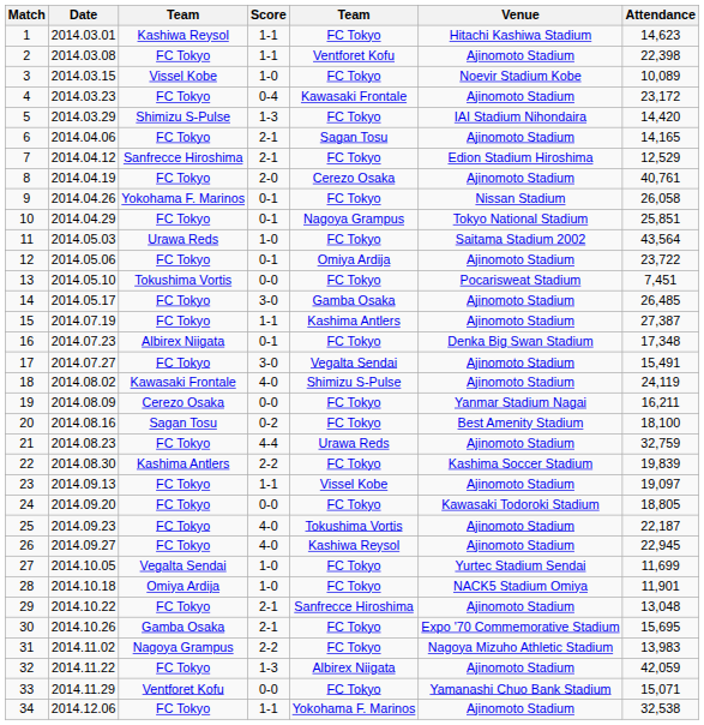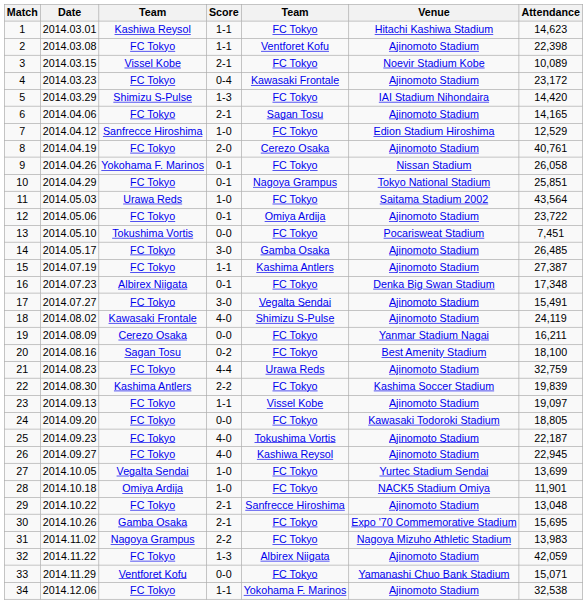3 | Score: 1-0 -> 2-1
7 | Score: 2-1 -> 1-0
27 | Attendance: 11,699 -> 13,699
